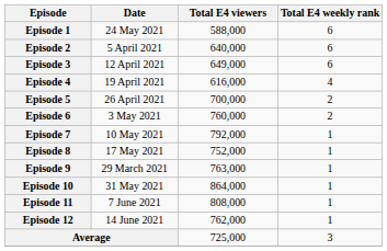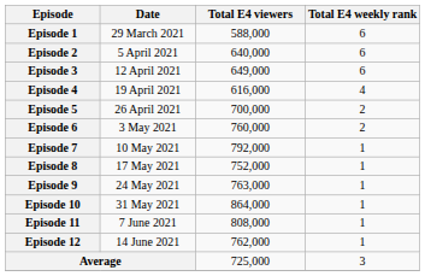Episode 1 | Date: 24 May 2021 -> 29 March 2021
Episode 9 | Date: 29 March 2021 -> 24 May 2021
